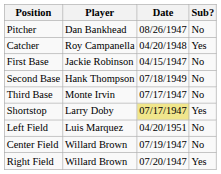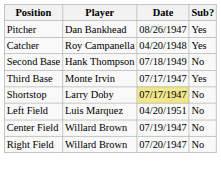Pitcher | Sub?: No -> Yes
- row: First Base | Jackie Robinson | 04/15/1947 | No
Third Base | Sub?: No -> Yes
Shortstop | Sub?: Yes -> No
Right Field | Sub?: Yes -> No
